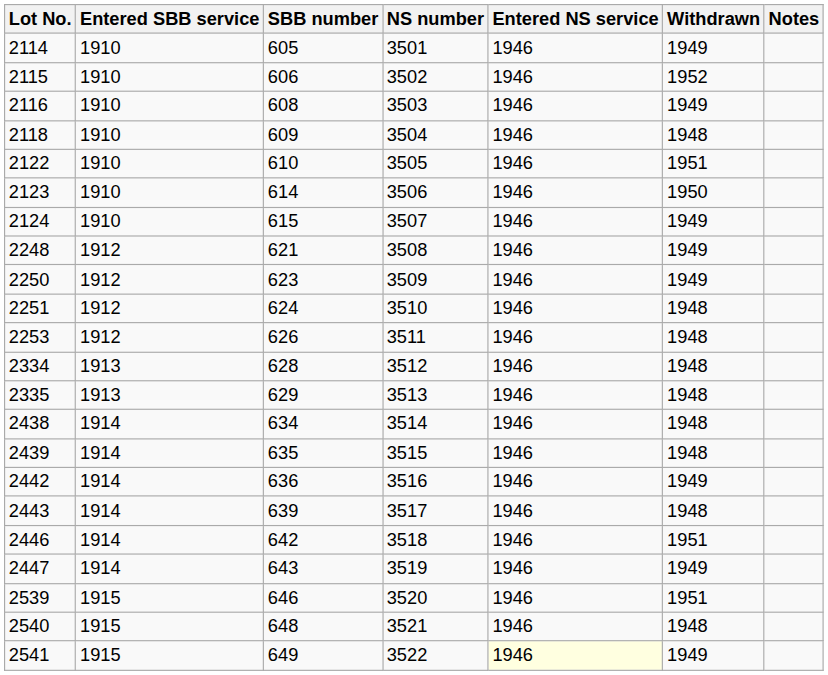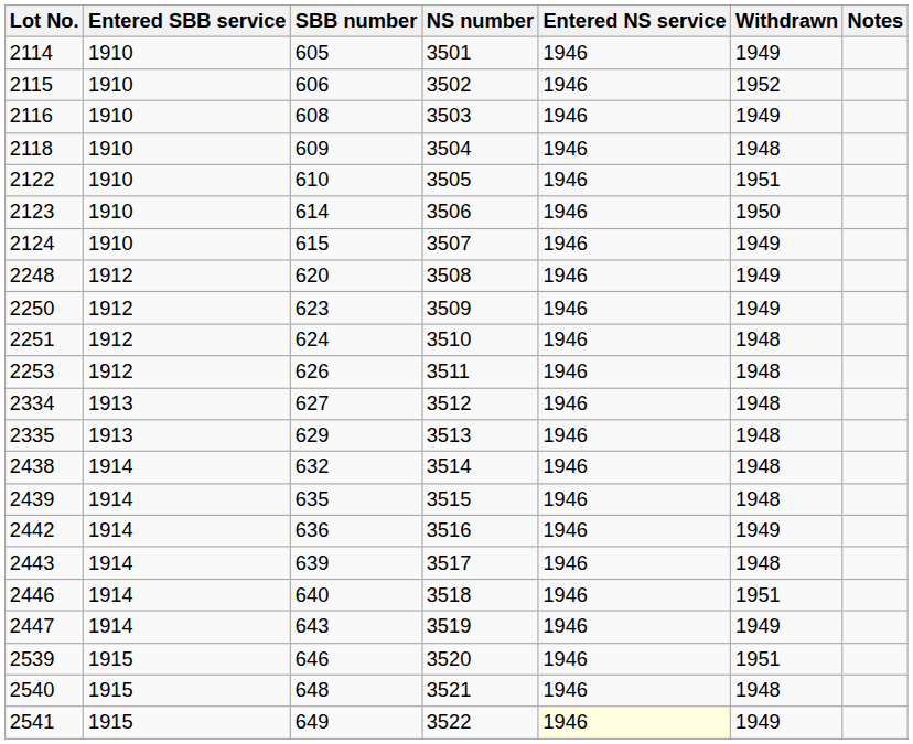2248 | SBB number: 621 -> 620
2334 | SBB number: 628 -> 627
2438 | SBB number: 634 -> 632
2446 | SBB number: 642 -> 640
